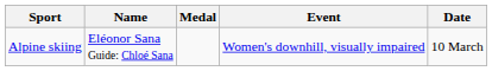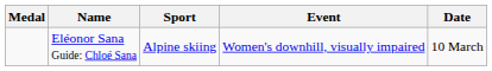columns swapped: Medal <-> Sport
